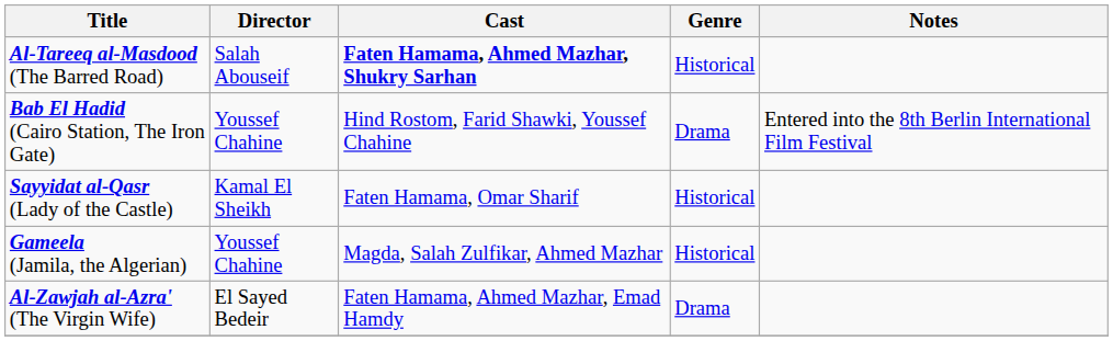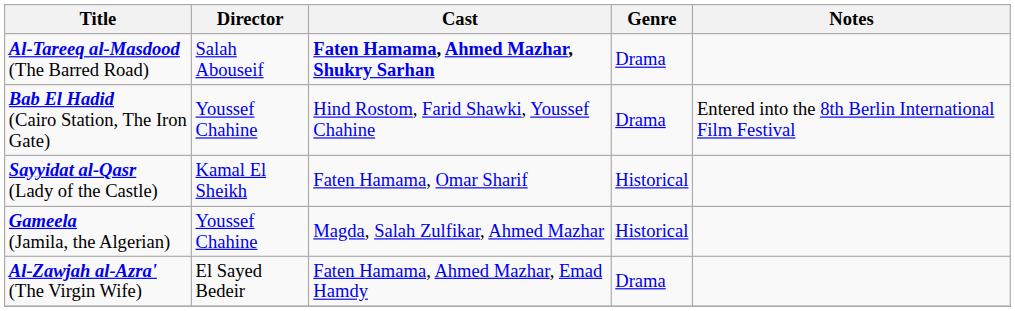Al-Tareeq al-Masdood (The Barred Road) | Genre: Historical -> Drama
